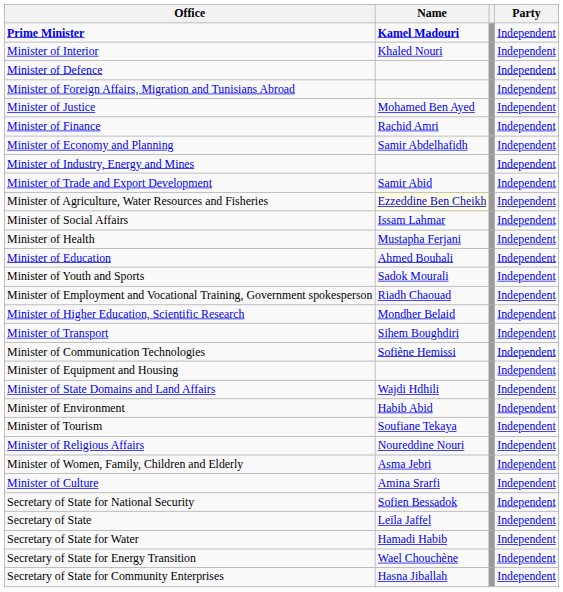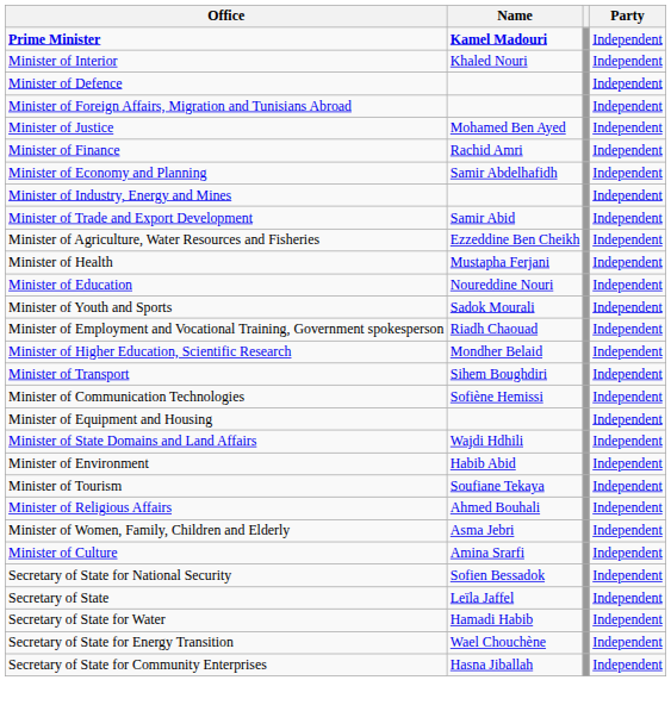Minister of Agriculture, Water Resources and Fisheries | Name: lightyellow background -> no background
- row: Minister of Social Affairs | Issam Lahmar | Independent
Minister of Education | Name: Ahmed Bouhali -> Noureddine Nouri
Minister of Religious Affairs | Name: Noureddine Nouri -> Ahmed Bouhali
